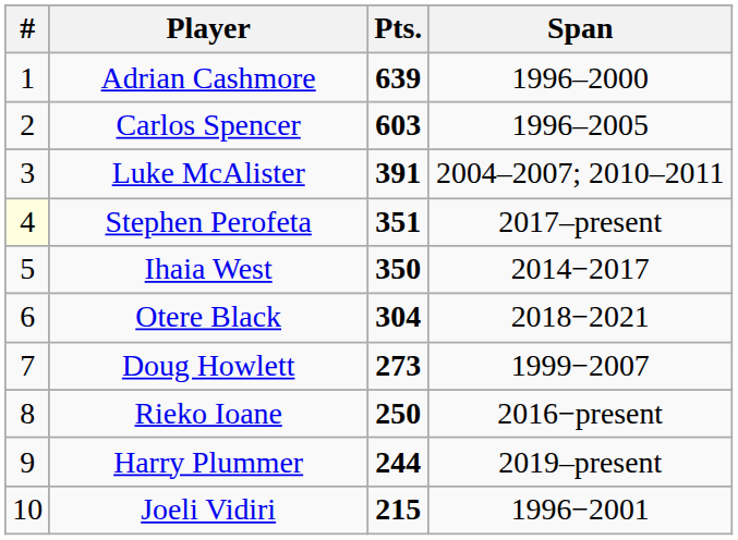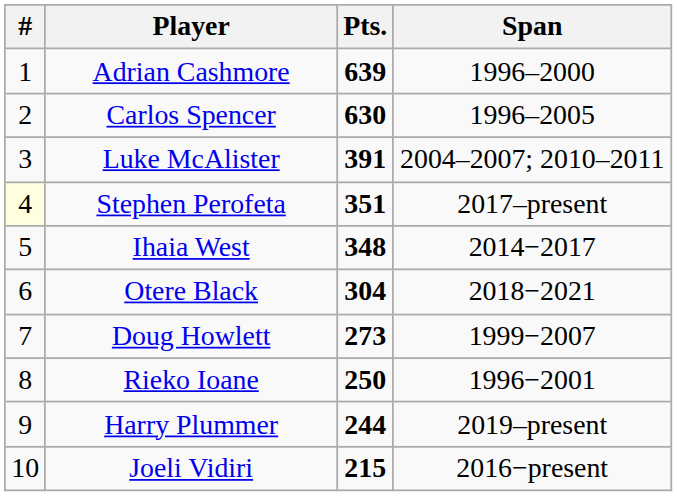Carlos Spencer | Pts.: 603 -> 630
Ihaia West | Pts.: 350 -> 348
Rieko Ioane | Span: 2016−present -> 1996−2001
Joeli Vidiri | Span: 1996−2001 -> 2016−present
